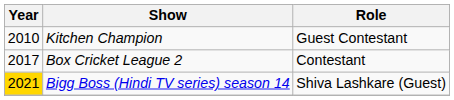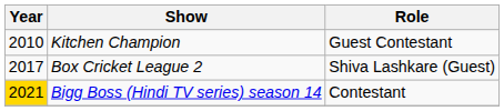Box Cricket League 2 | Role: Contestant -> Shiva Lashkare (Guest)
Bigg Boss (Hindi TV series) season 14 | Role: Shiva Lashkare (Guest) -> Contestant
